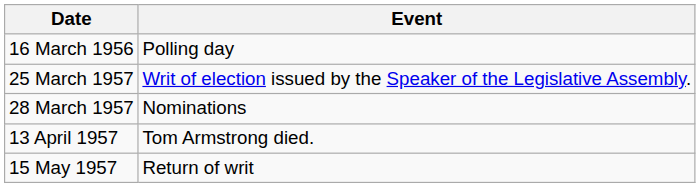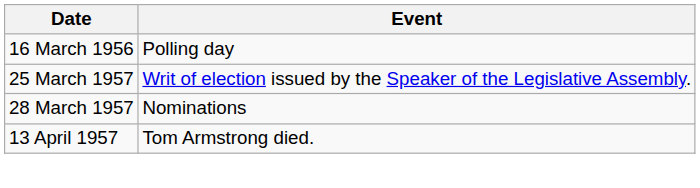- row: 15 May 1957 | Return of writ
